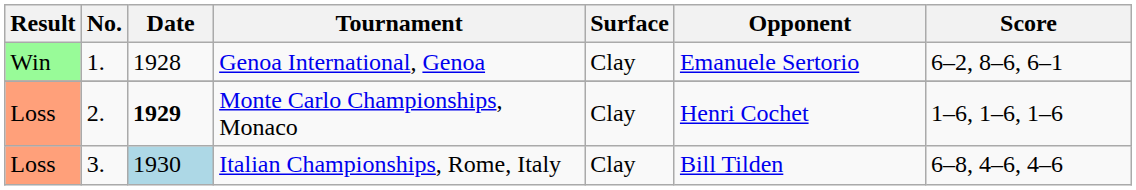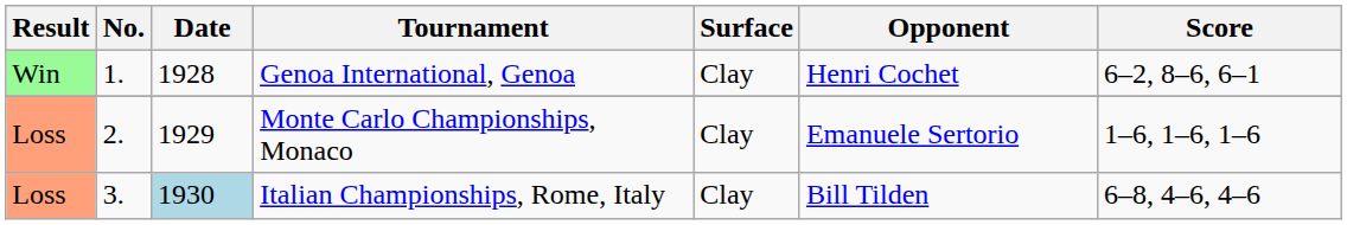Genoa International, Genoa | Opponent: Emanuele Sertorio -> Henri Cochet
Monte Carlo Championships, Monaco | Date: bold -> normal
Monte Carlo Championships, Monaco | Opponent: Henri Cochet -> Emanuele Sertorio
